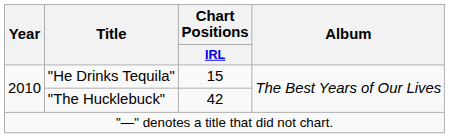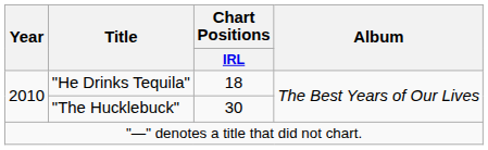"He Drinks Tequila" | Chart Positions / IRL: 15 -> 18
"The Hucklebuck" | Chart Positions / IRL: 42 -> 30
